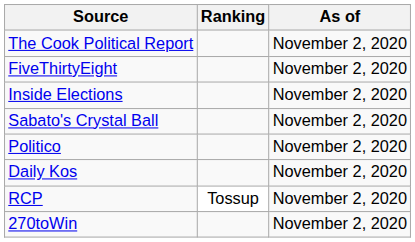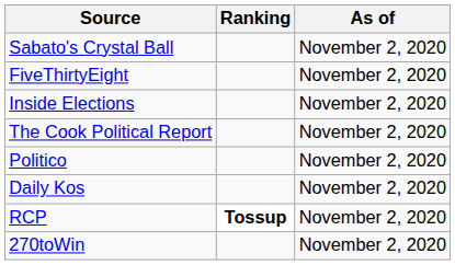rows swapped: The Cook Political Report <-> Sabato's Crystal Ball
RCP | Ranking: normal -> bold
